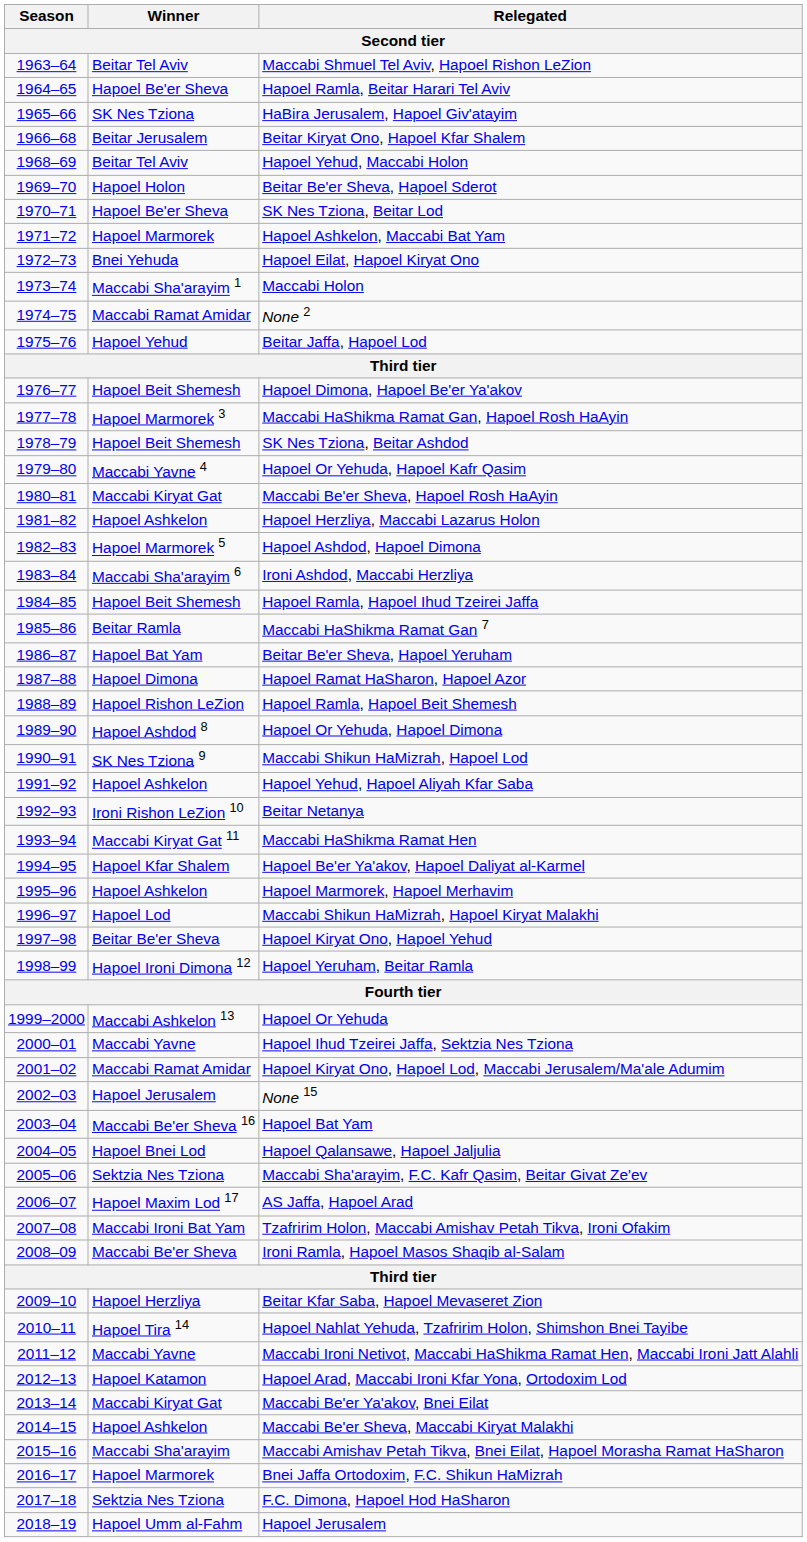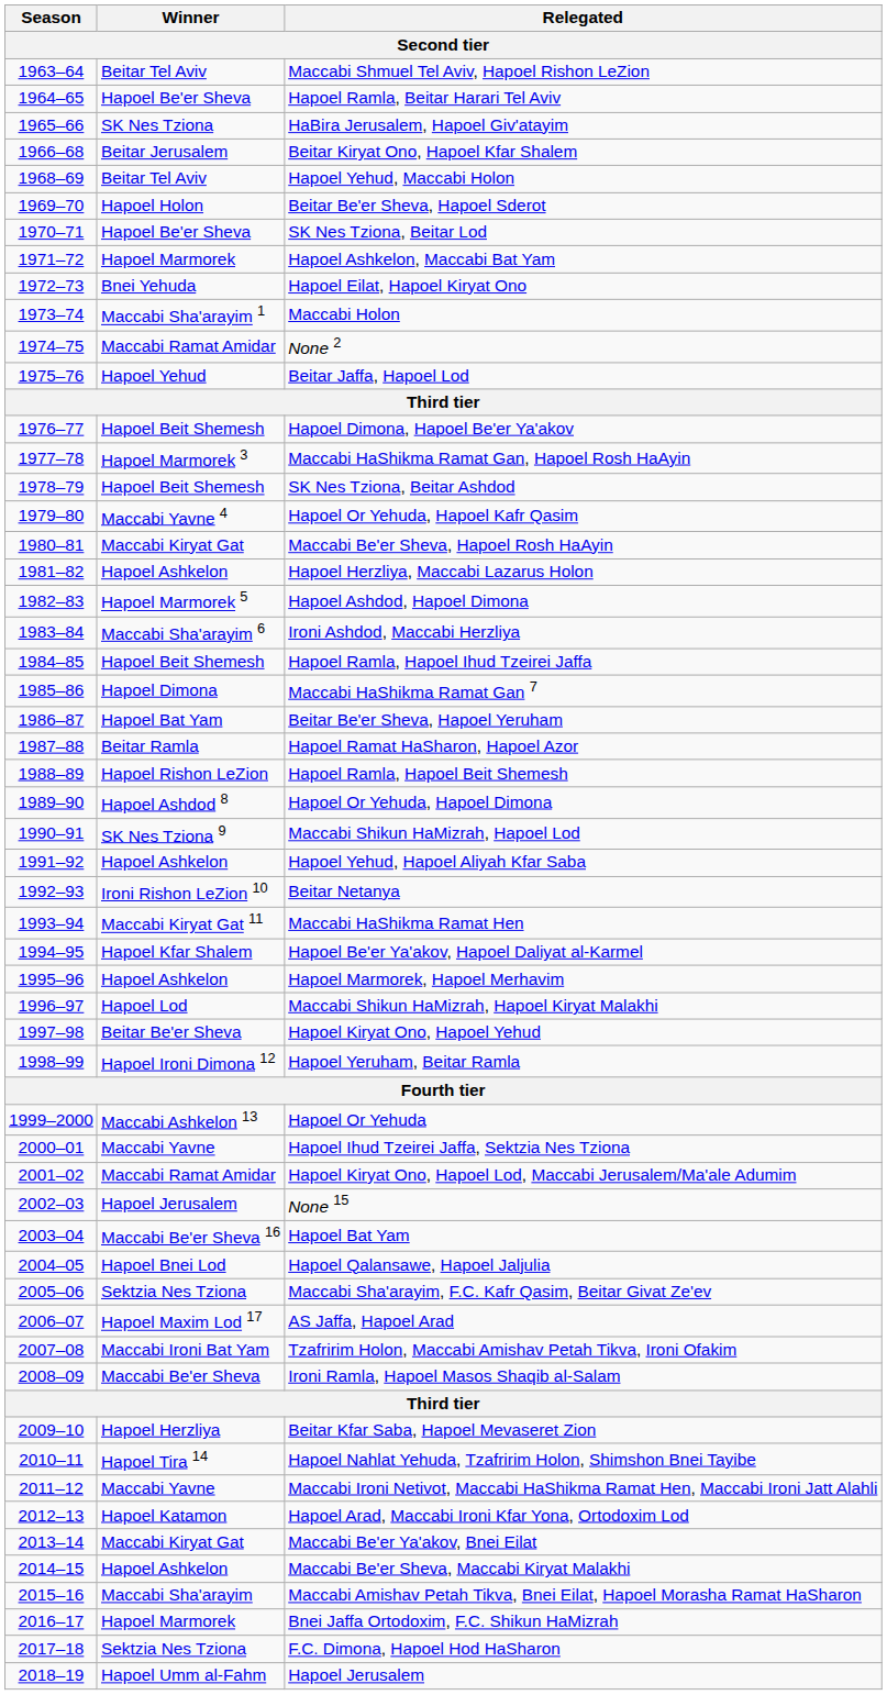Maccabi HaShikma Ramat Gan 7 | Winner: Beitar Ramla -> Hapoel Dimona
Hapoel Ramat HaSharon, Hapoel Azor | Winner: Hapoel Dimona -> Beitar Ramla
